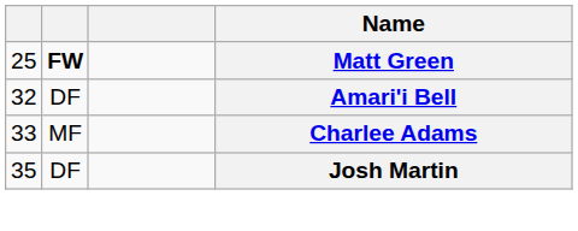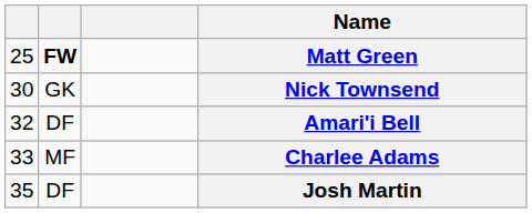+ row: 30 | GK | Nick Townsend
